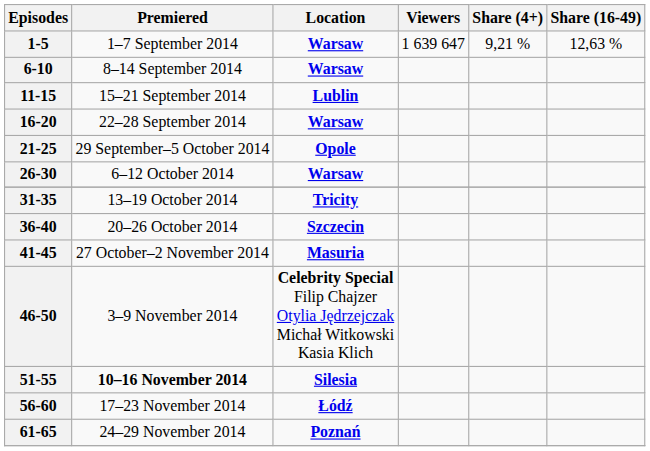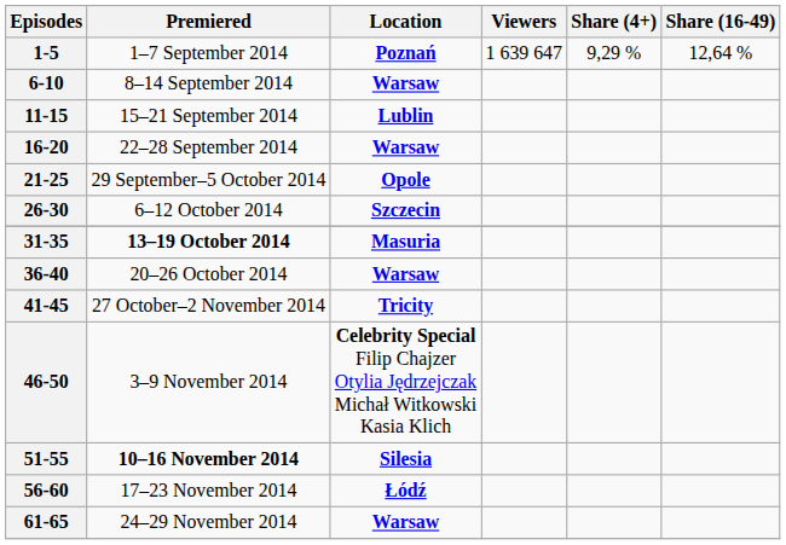1-5 | Location: Warsaw -> Poznań
1-5 | Share (4+): 9,21 % -> 9,29 %
1-5 | Share (16-49): 12,63 % -> 12,64 %
26-30 | Location: Warsaw -> Szczecin
31-35 | Premiered: normal -> bold
31-35 | Location: Tricity -> Masuria
36-40 | Location: Szczecin -> Warsaw
41-45 | Location: Masuria -> Tricity
61-65 | Location: Poznań -> Warsaw
